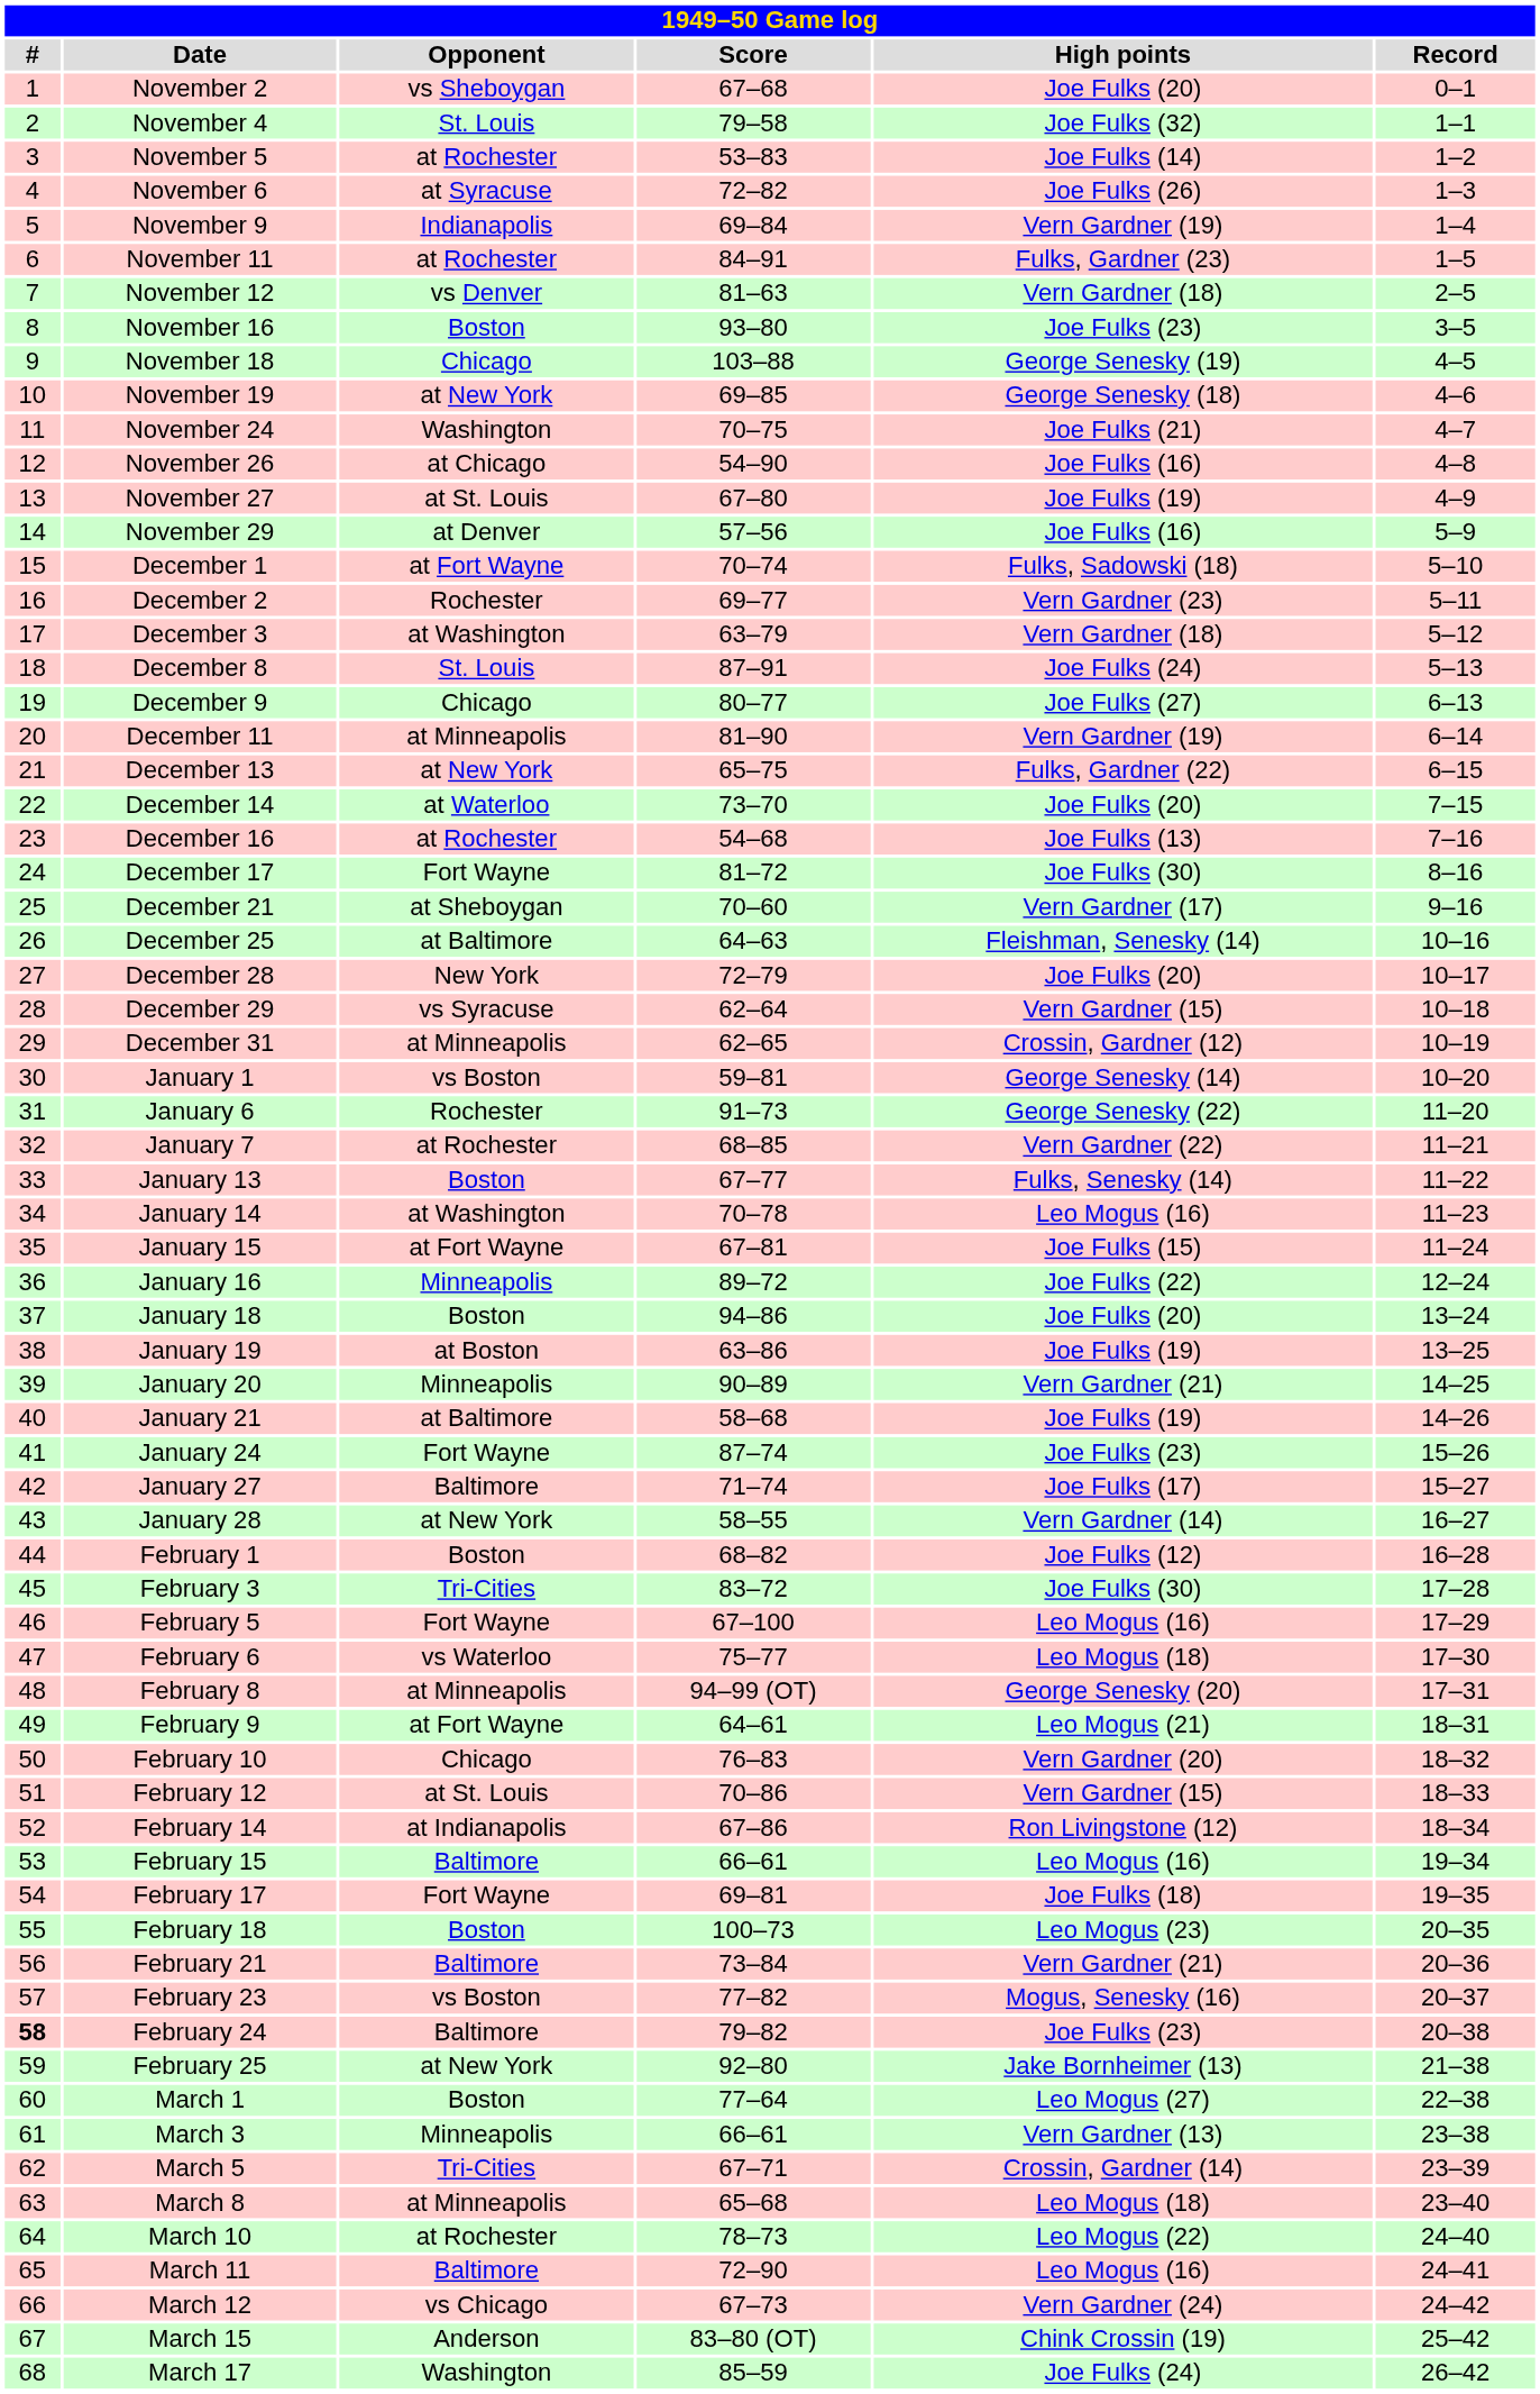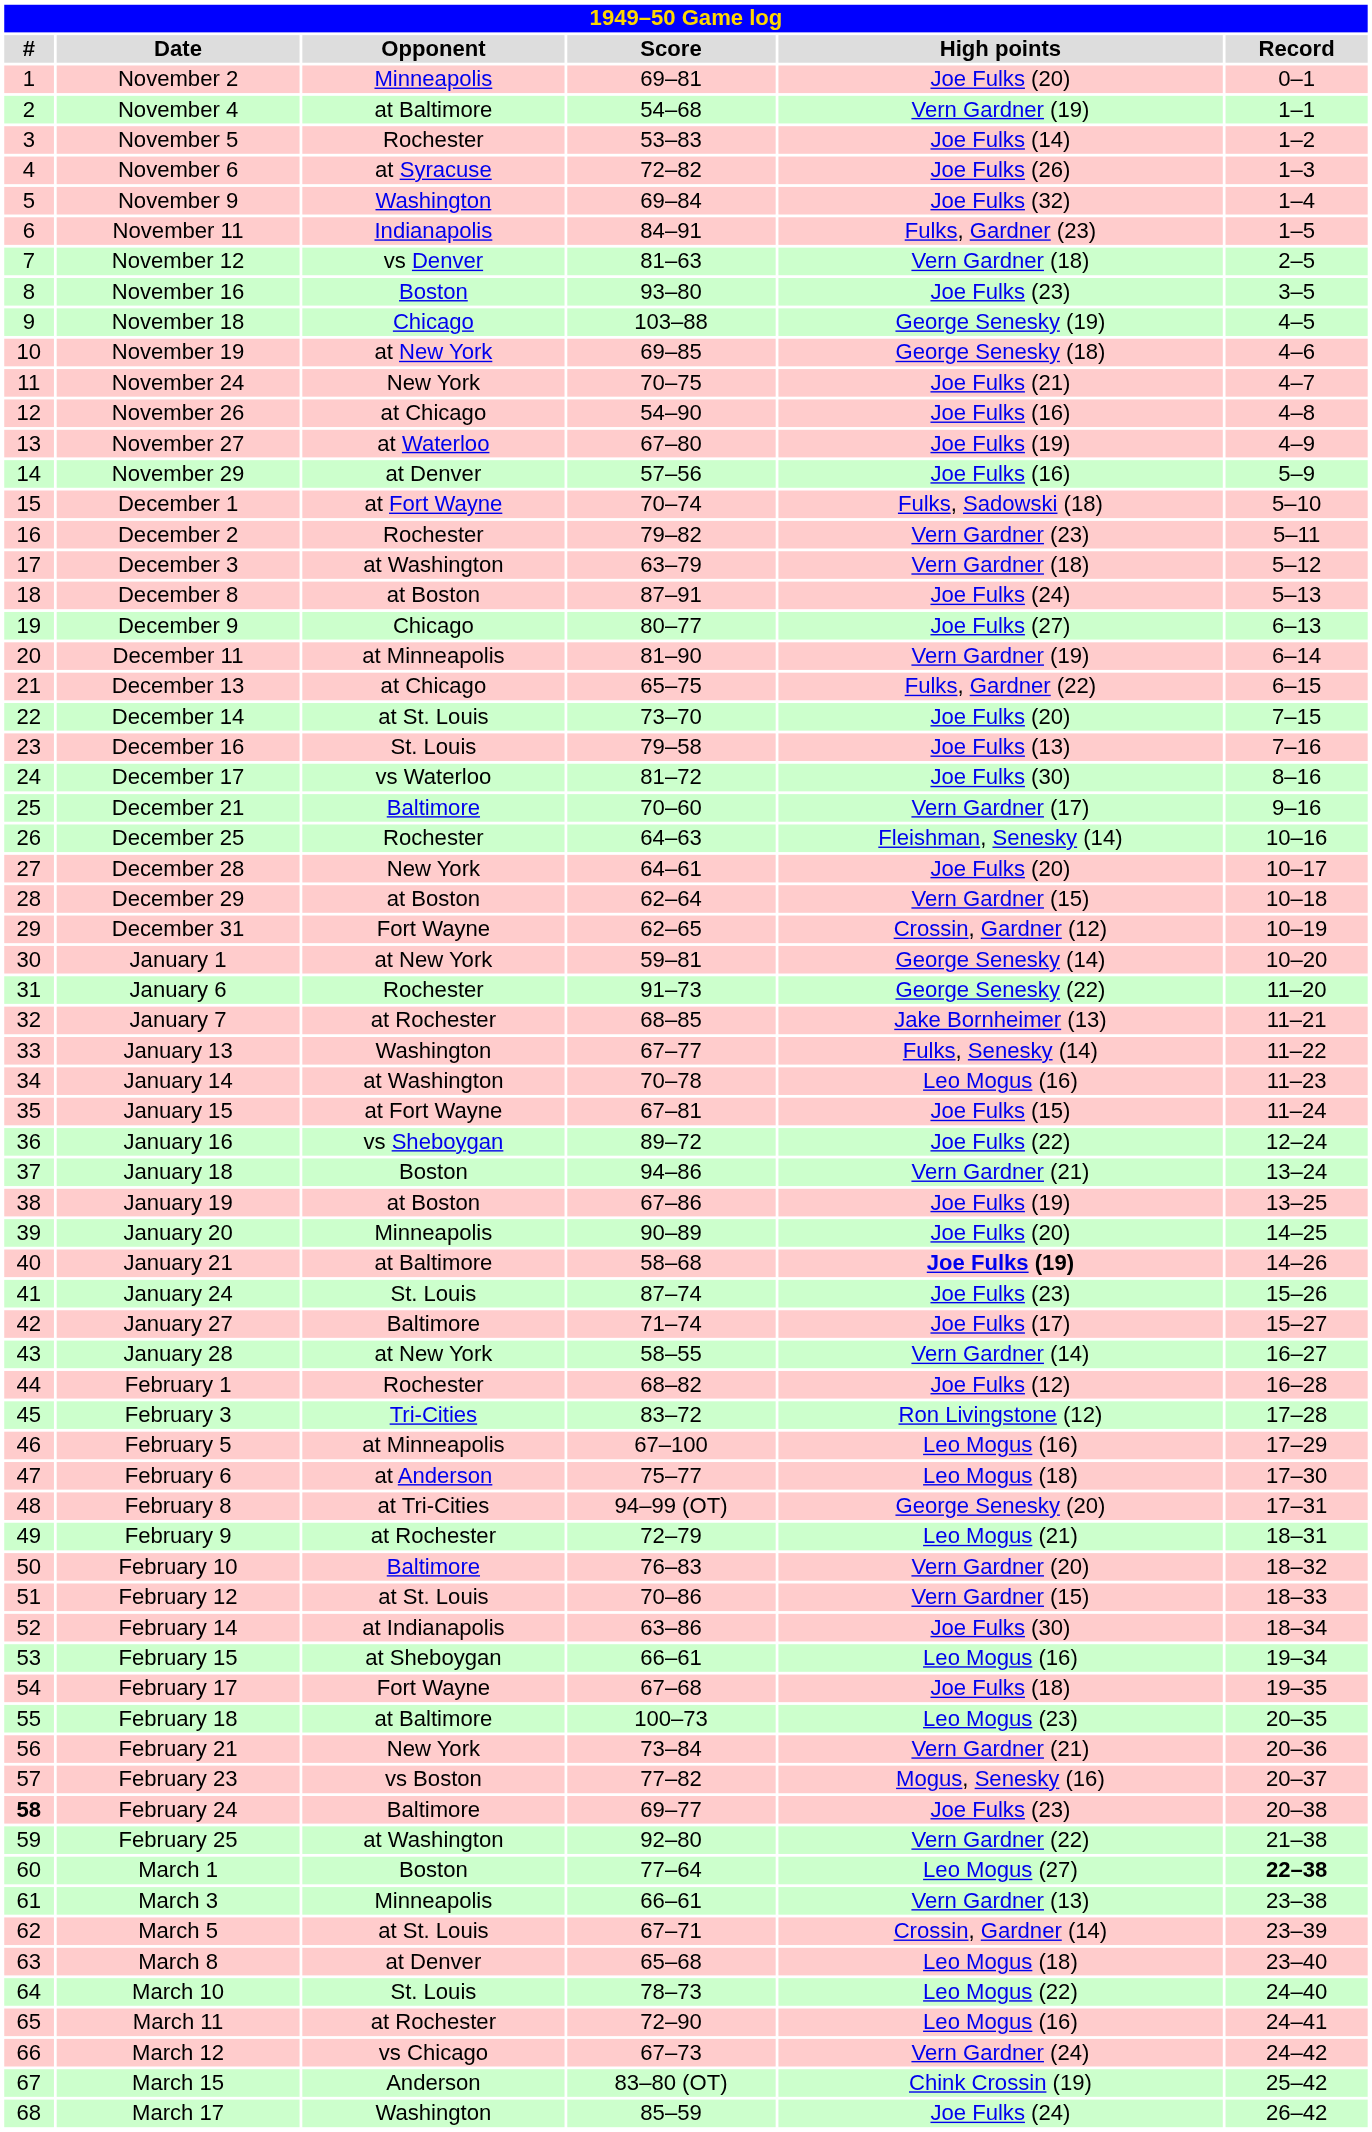November 2 | Opponent: vs Sheboygan -> Minneapolis
November 2 | Score: 67–68 -> 69–81
November 4 | Opponent: St. Louis -> at Baltimore
November 4 | Score: 79–58 -> 54–68
November 4 | High points: Joe Fulks (32) -> Vern Gardner (19)
November 5 | Opponent: at Rochester -> Rochester
November 9 | Opponent: Indianapolis -> Washington
November 9 | High points: Vern Gardner (19) -> Joe Fulks (32)
November 11 | Opponent: at Rochester -> Indianapolis
November 24 | Opponent: Washington -> New York
November 27 | Opponent: at St. Louis -> at Waterloo
December 2 | Score: 69–77 -> 79–82
December 8 | Opponent: St. Louis -> at Boston
December 13 | Opponent: at New York -> at Chicago
December 14 | Opponent: at Waterloo -> at St. Louis
December 16 | Opponent: at Rochester -> St. Louis
December 16 | Score: 54–68 -> 79–58
December 17 | Opponent: Fort Wayne -> vs Waterloo
December 21 | Opponent: at Sheboygan -> Baltimore
December 25 | Opponent: at Baltimore -> Rochester
December 28 | Score: 72–79 -> 64–61
December 29 | Opponent: vs Syracuse -> at Boston
December 31 | Opponent: at Minneapolis -> Fort Wayne
January 1 | Opponent: vs Boston -> at New York
January 7 | High points: Vern Gardner (22) -> Jake Bornheimer (13)
January 13 | Opponent: Boston -> Washington
January 16 | Opponent: Minneapolis -> vs Sheboygan
January 18 | High points: Joe Fulks (20) -> Vern Gardner (21)
January 19 | Score: 63–86 -> 67–86
January 20 | High points: Vern Gardner (21) -> Joe Fulks (20)
January 21 | High points: normal -> bold
January 24 | Opponent: Fort Wayne -> St. Louis
February 1 | Opponent: Boston -> Rochester
February 3 | High points: Joe Fulks (30) -> Ron Livingstone (12)
February 5 | Opponent: Fort Wayne -> at Minneapolis
February 6 | Opponent: vs Waterloo -> at Anderson
February 8 | Opponent: at Minneapolis -> at Tri-Cities
February 9 | Opponent: at Fort Wayne -> at Rochester
February 9 | Score: 64–61 -> 72–79
February 10 | Opponent: Chicago -> Baltimore
February 14 | Score: 67–86 -> 63–86
February 14 | High points: Ron Livingstone (12) -> Joe Fulks (30)
February 15 | Opponent: Baltimore -> at Sheboygan
February 17 | Score: 69–81 -> 67–68
February 18 | Opponent: Boston -> at Baltimore
February 21 | Opponent: Baltimore -> New York
February 24 | Score: 79–82 -> 69–77
February 25 | Opponent: at New York -> at Washington
February 25 | High points: Jake Bornheimer (13) -> Vern Gardner (22)
March 1 | Record: normal -> bold
March 5 | Opponent: Tri-Cities -> at St. Louis
March 8 | Opponent: at Minneapolis -> at Denver
March 10 | Opponent: at Rochester -> St. Louis
March 11 | Opponent: Baltimore -> at Rochester
